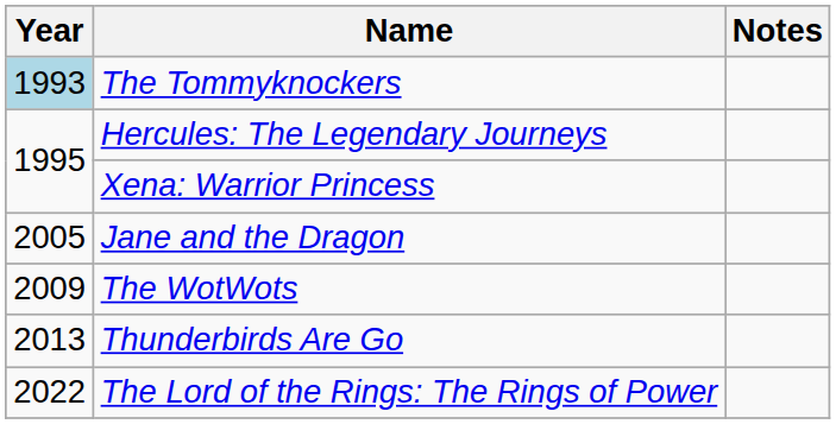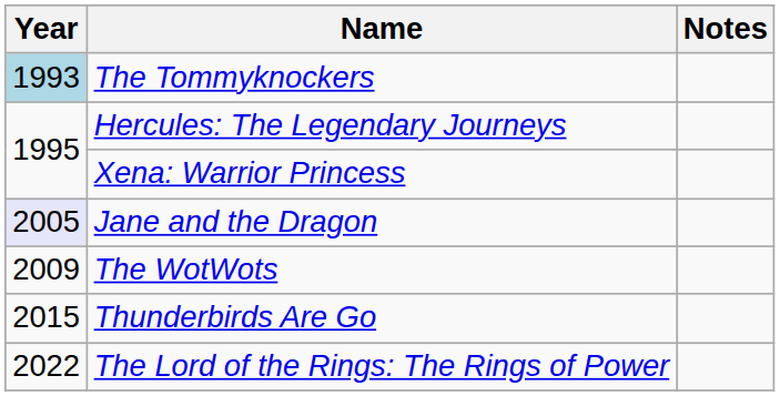Jane and the Dragon | Year: no background -> lavender background
Thunderbirds Are Go | Year: 2013 -> 2015
